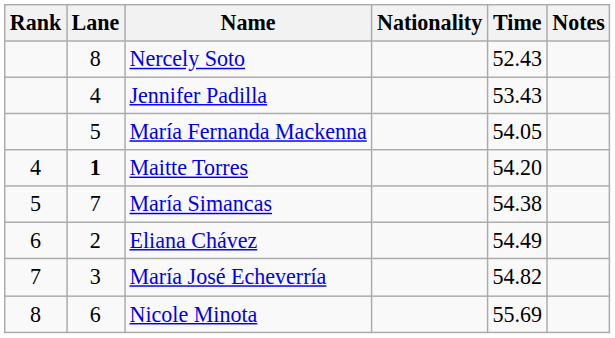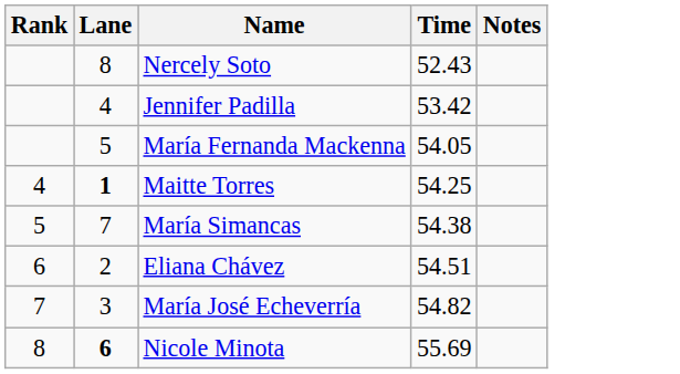- column: Nationality
Jennifer Padilla | Time: 53.43 -> 53.42
Maitte Torres | Time: 54.20 -> 54.25
Eliana Chávez | Time: 54.49 -> 54.51
Nicole Minota | Lane: normal -> bold
